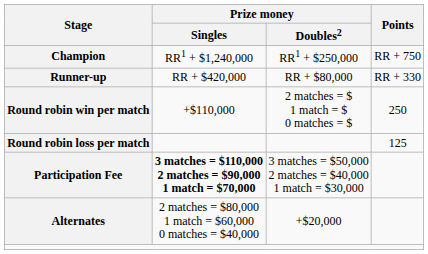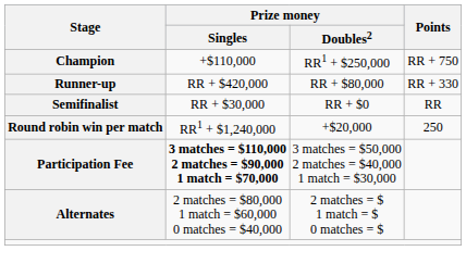Champion | Prize money / Singles: RR1 + $1,240,000 -> +$110,000
+ row: Semifinalist | RR + $30,000 | RR + $0 | RR
Round robin win per match | Prize money / Singles: +$110,000 -> RR1 + $1,240,000
Round robin win per match | Prize money / Doubles2: 2 matches = $ 1 match = $ 0 matches = $ -> +$20,000
- row: Round robin loss per match | 125
Alternates | Prize money / Doubles2: +$20,000 -> 2 matches = $ 1 match = $ 0 matches = $
